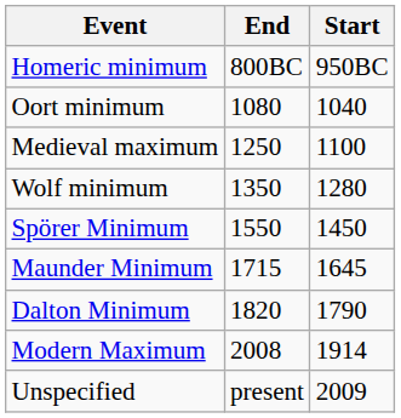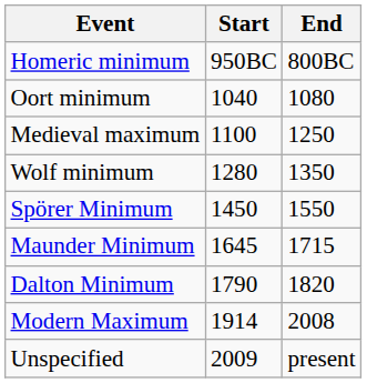columns swapped: Start <-> End
